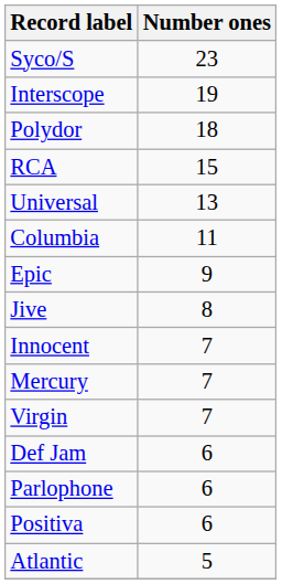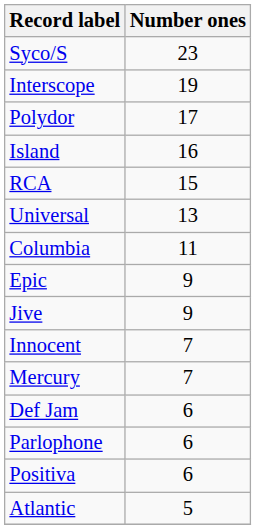Polydor | Number ones: 18 -> 17
+ row: Island | 16
Jive | Number ones: 8 -> 9
- row: Virgin | 7
